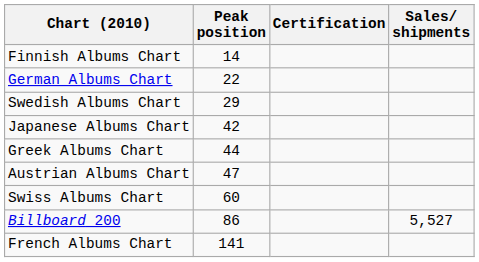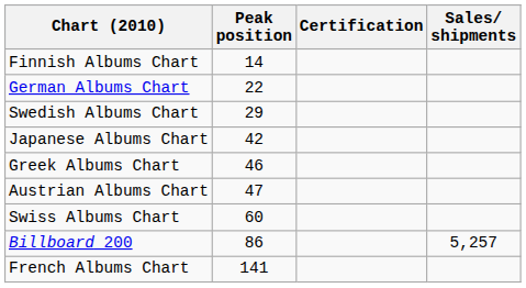Greek Albums Chart | Peak position: 44 -> 46
Billboard 200 | Sales/ shipments: 5,527 -> 5,257
